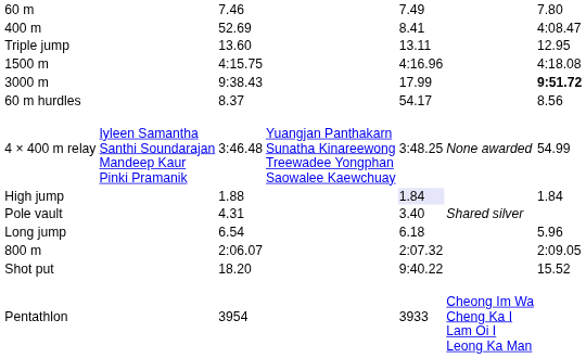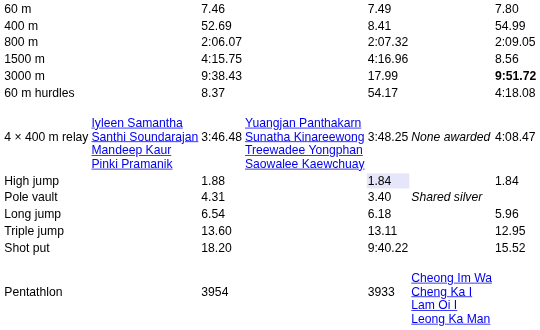400 m | column 7: 4:08.47 -> 54.99
rows swapped: 800 m <-> Triple jump
1500 m | column 7: 4:18.08 -> 8.56
60 m hurdles | column 7: 8.56 -> 4:18.08
4 × 400 m relay | column 7: 54.99 -> 4:08.47
